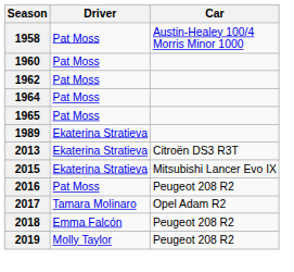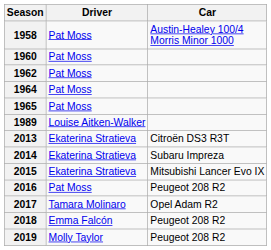1989 | Driver: Ekaterina Stratieva -> Louise Aitken-Walker
+ row: 2014 | Ekaterina Stratieva | Subaru Impreza
